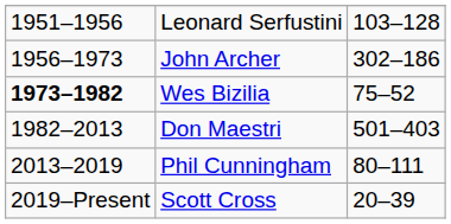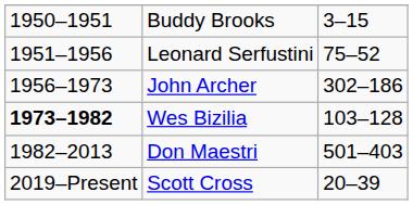+ row: 1950–1951 | Buddy Brooks | 3–15
Leonard Serfustini | column 3: 103–128 -> 75–52
Wes Bizilia | column 3: 75–52 -> 103–128
- row: 2013–2019 | Phil Cunningham | 80–111
